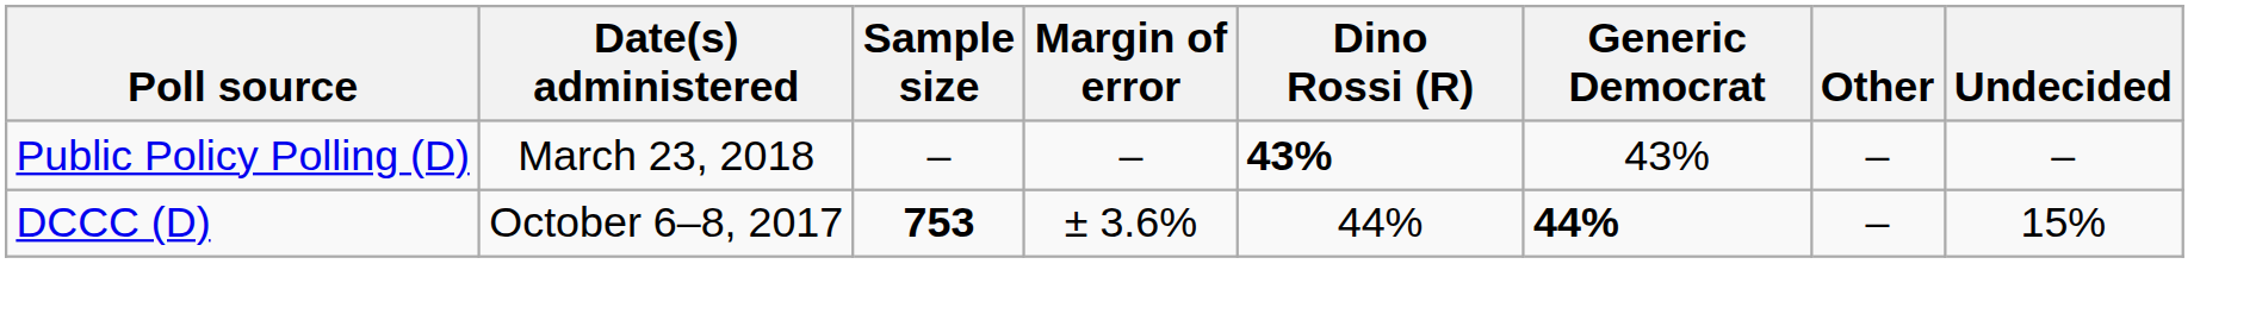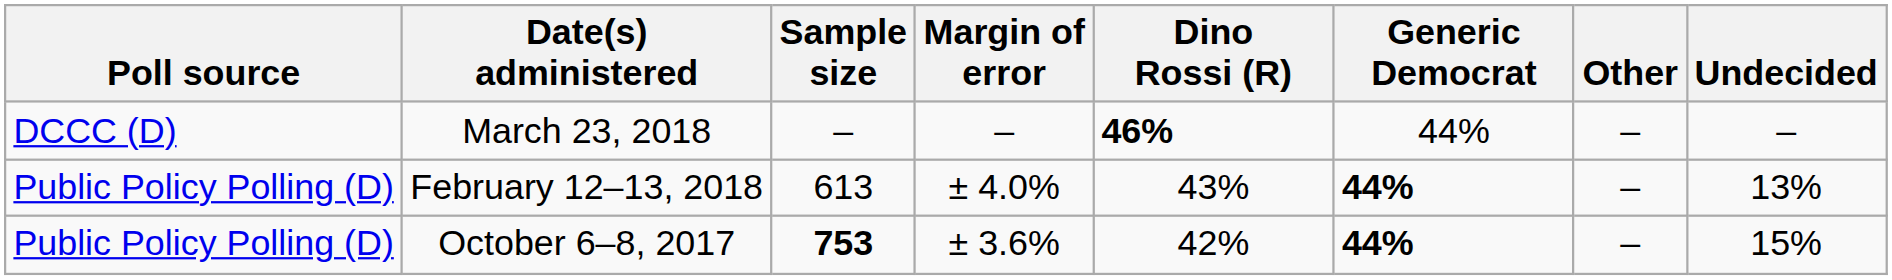March 23, 2018 | Poll source: Public Policy Polling (D) -> DCCC (D)
March 23, 2018 | Dino Rossi (R): 43% -> 46%
March 23, 2018 | Generic Democrat: 43% -> 44%
+ row: Public Policy Polling (D) | February 12–13, 2018 | 613 | ± 4.0% | 43% | 44% | – | 13%
October 6–8, 2017 | Poll source: DCCC (D) -> Public Policy Polling (D)
October 6–8, 2017 | Dino Rossi (R): 44% -> 42%
